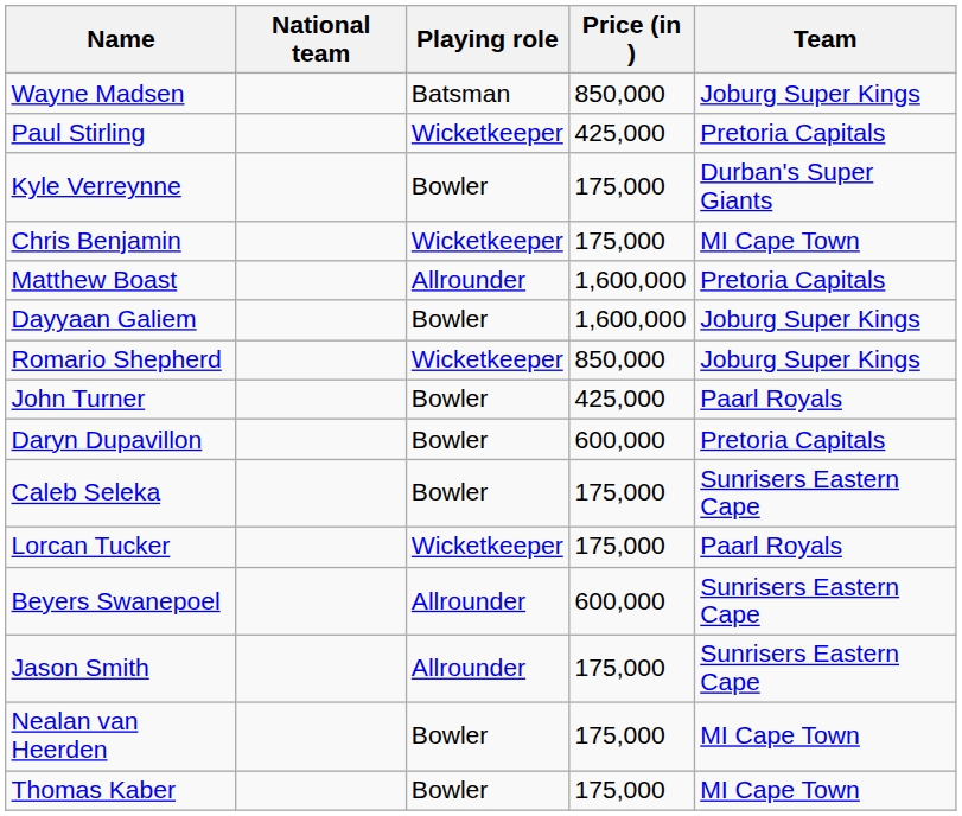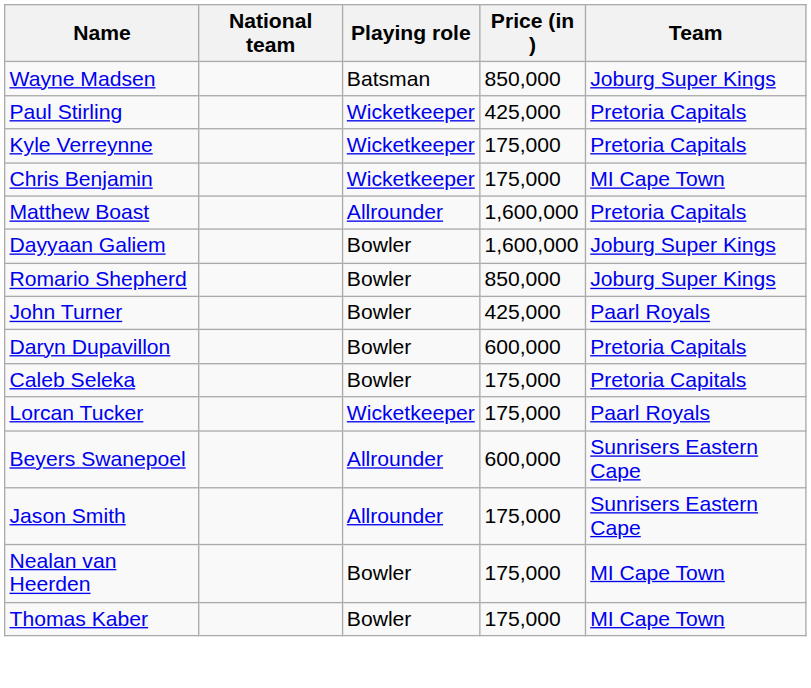Kyle Verreynne | Playing role: Bowler -> Wicketkeeper
Kyle Verreynne | Team: Durban's Super Giants -> Pretoria Capitals
Romario Shepherd | Playing role: Wicketkeeper -> Bowler
Caleb Seleka | Team: Sunrisers Eastern Cape -> Pretoria Capitals
